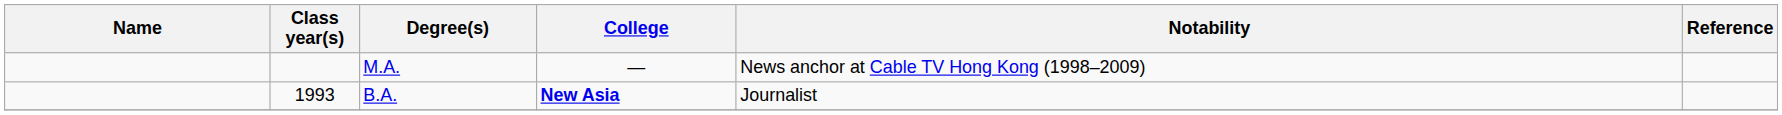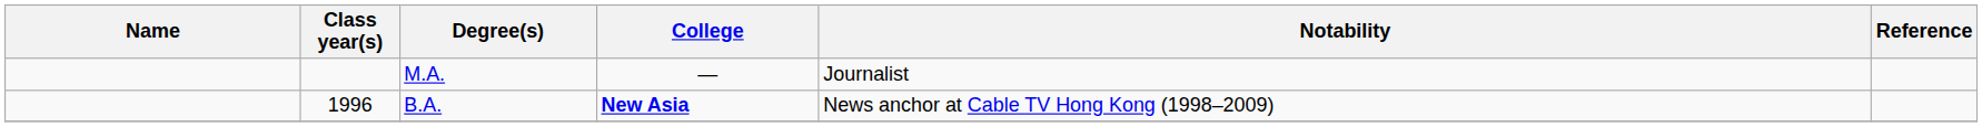M.A. | Notability: News anchor at Cable TV Hong Kong (1998–2009) -> Journalist
B.A. | Class year(s): 1993 -> 1996
B.A. | Notability: Journalist -> News anchor at Cable TV Hong Kong (1998–2009)
